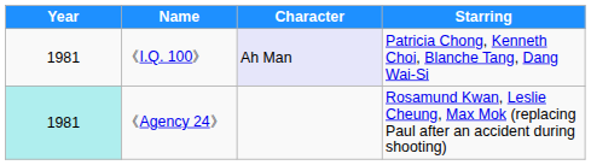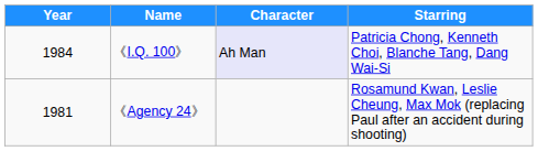《I.Q. 100》 | Year: 1981 -> 1984
《Agency 24》 | Year: paleturquoise background -> no background
